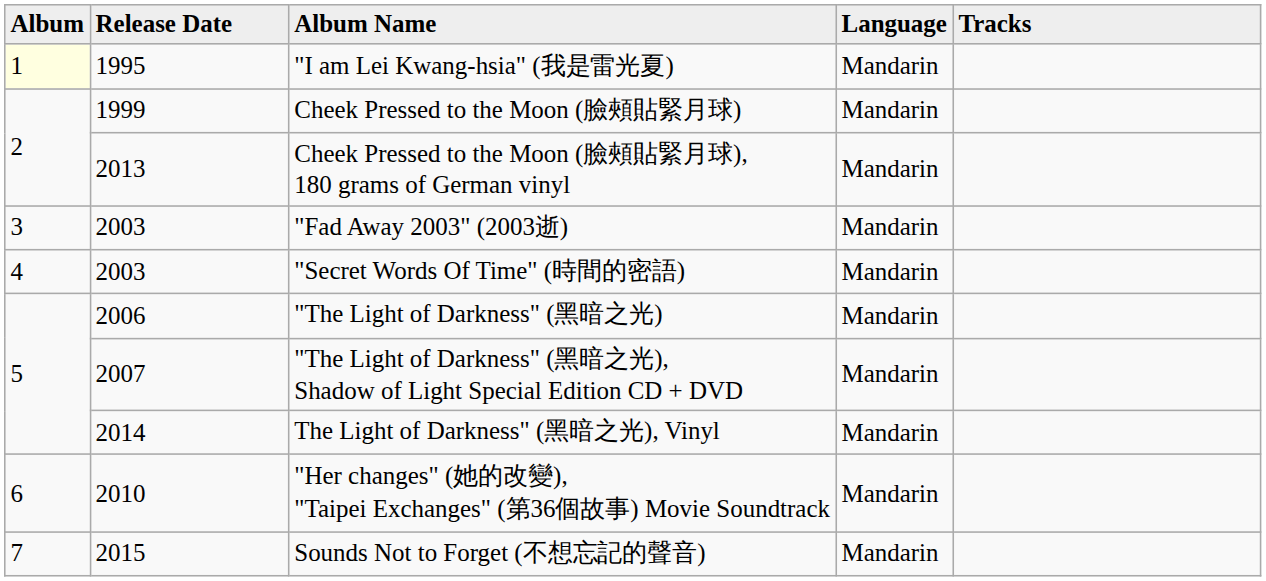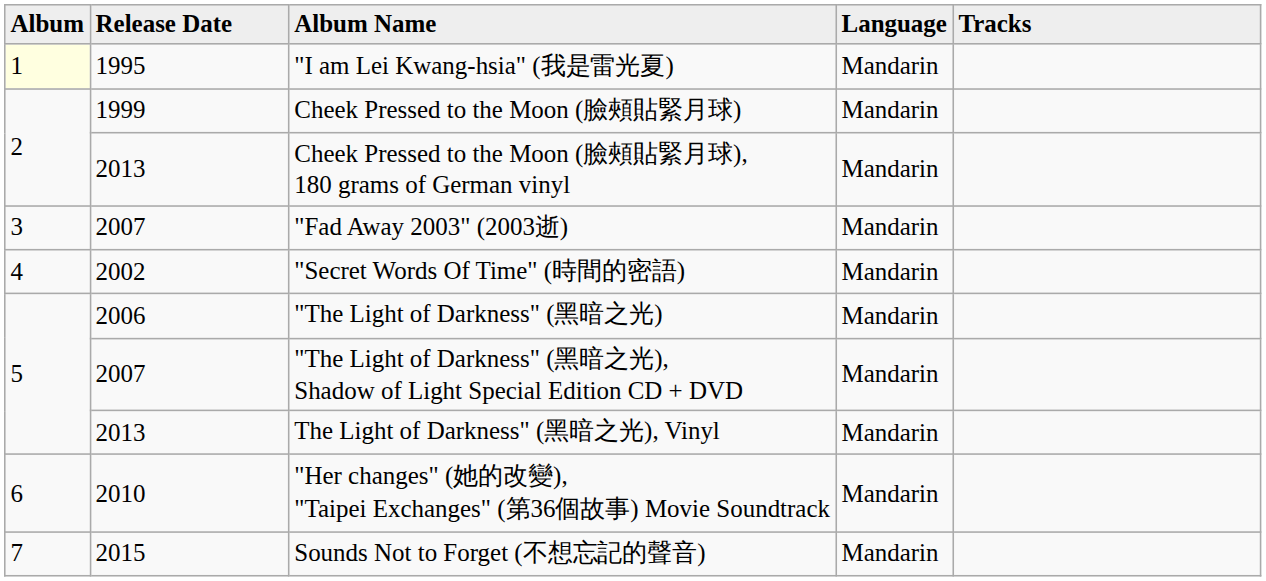"Fad Away 2003" (2003逝) | column 2: 2003 -> 2007
"Secret Words Of Time" (時間的密語) | column 2: 2003 -> 2002
The Light of Darkness" (黑暗之光), Vinyl | column 2: 2014 -> 2013
